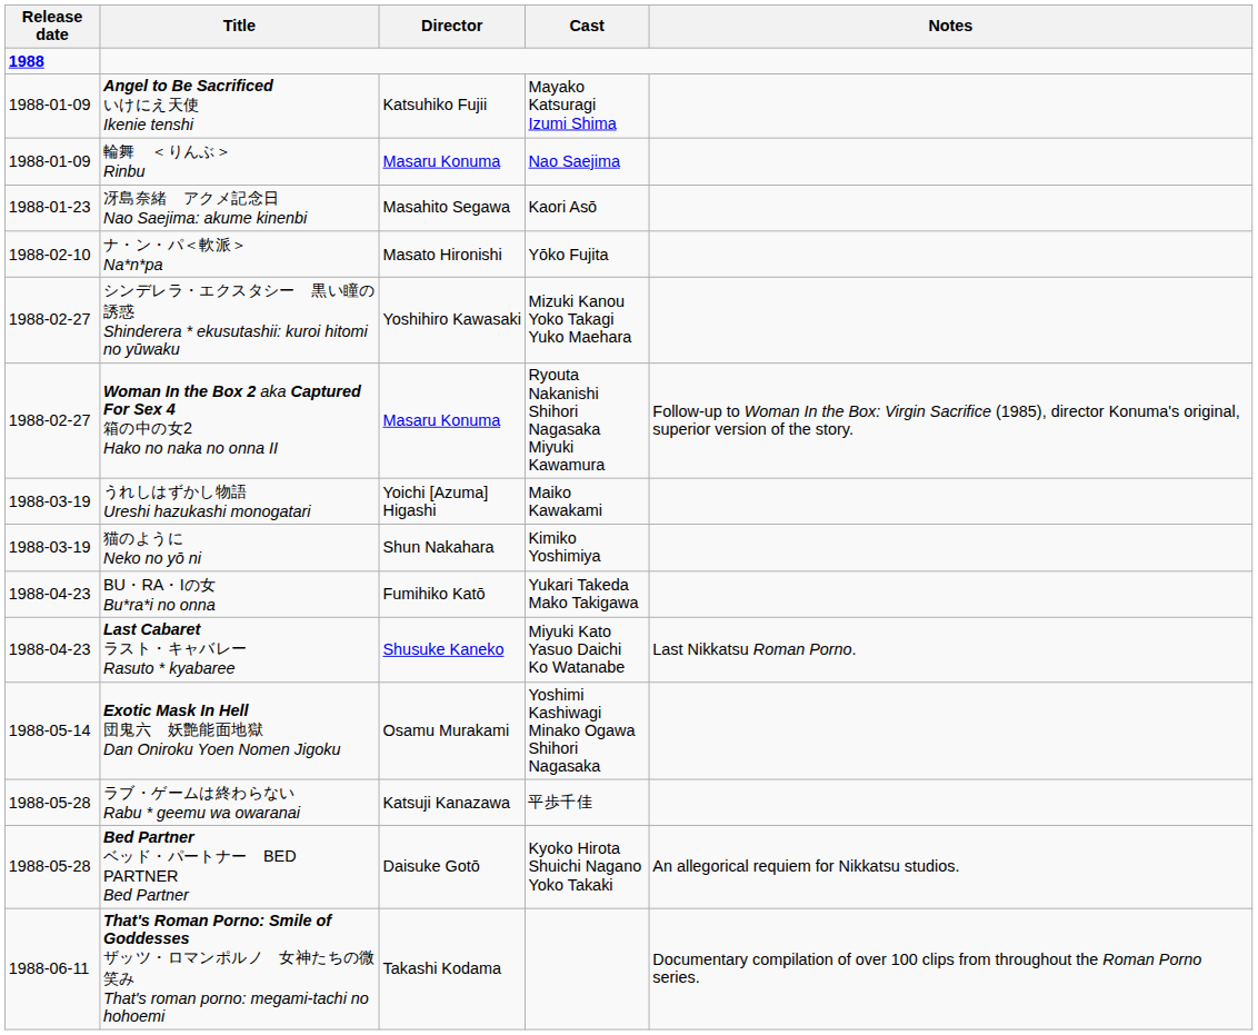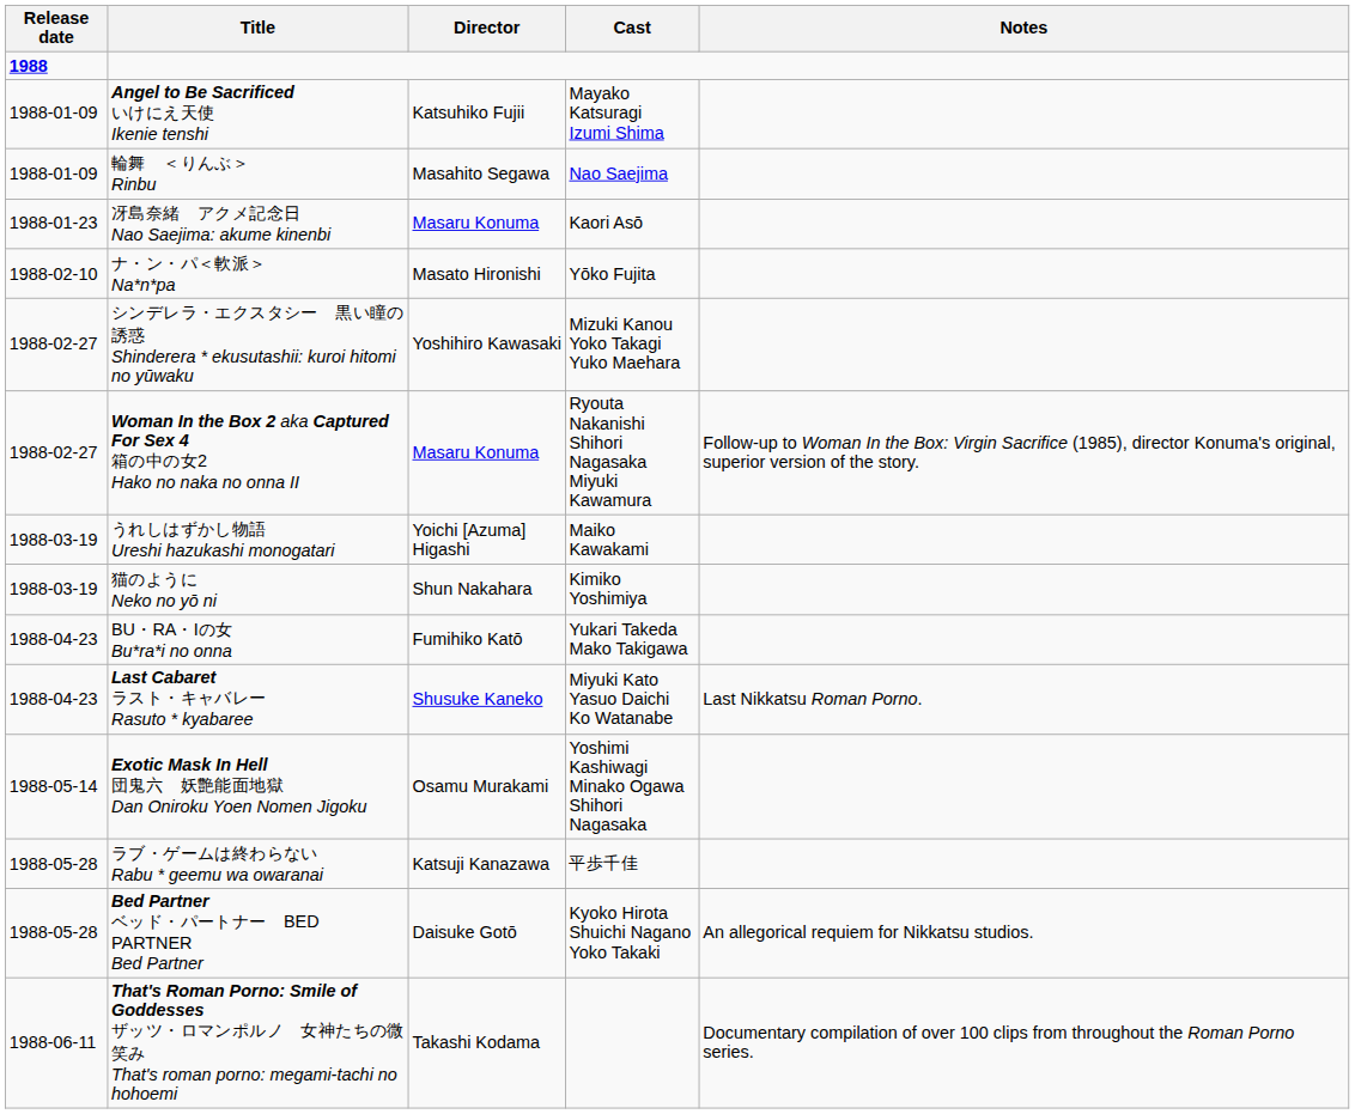輪舞 ＜りんぶ＞ Rinbu | Director: Masaru Konuma -> Masahito Segawa
冴島奈緒 アクメ記念日 Nao Saejima: akume kinenbi | Director: Masahito Segawa -> Masaru Konuma
